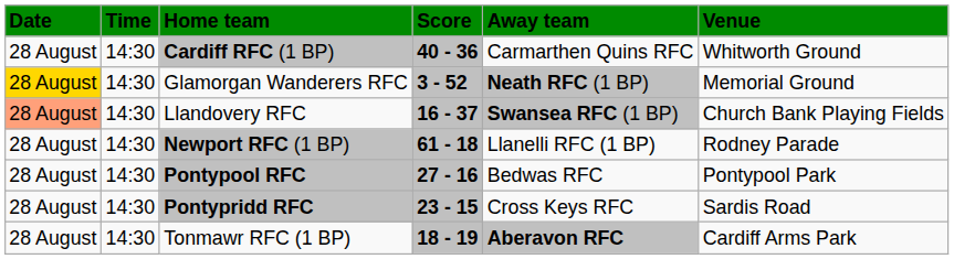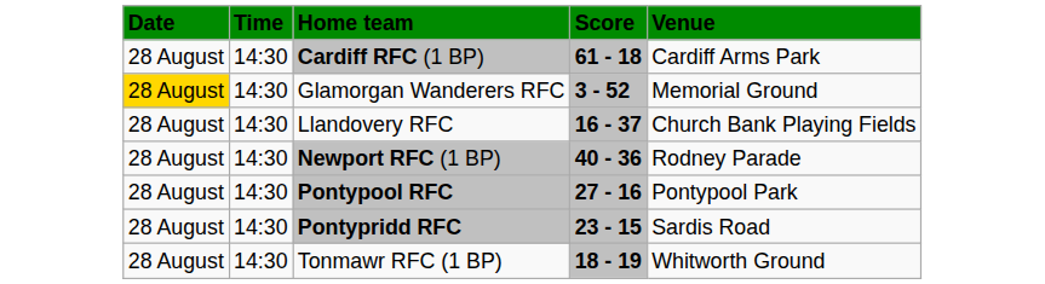- column: Away team | Carmarthen Quins RFC | Neath RFC (1 BP) | Swansea RFC (1 BP) | Llanelli RFC (1 BP) | Bedwas RFC | Cross Keys RFC | Aberavon RFC
Cardiff RFC (1 BP) | Score: 40 - 36 -> 61 - 18
Cardiff RFC (1 BP) | Venue: Whitworth Ground -> Cardiff Arms Park
Llandovery RFC | Date: lightsalmon background -> no background
Newport RFC (1 BP) | Score: 61 - 18 -> 40 - 36
Tonmawr RFC (1 BP) | Venue: Cardiff Arms Park -> Whitworth Ground
